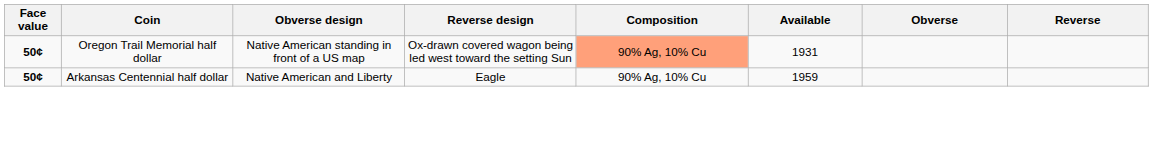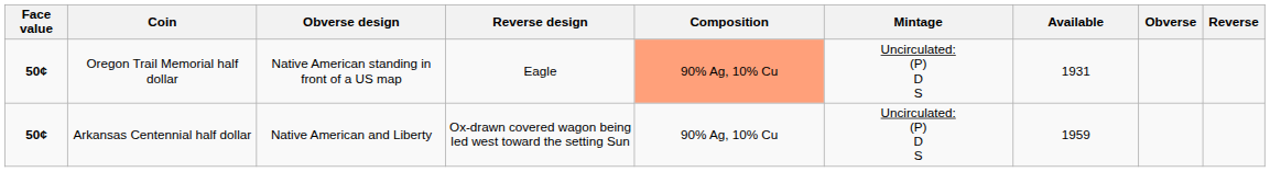+ column: Mintage | Uncirculated: (P) D S | Uncirculated: (P) D S
Oregon Trail Memorial half dollar | Reverse design: Ox-drawn covered wagon being led west toward the setting Sun -> Eagle
Arkansas Centennial half dollar | Reverse design: Eagle -> Ox-drawn covered wagon being led west toward the setting Sun
